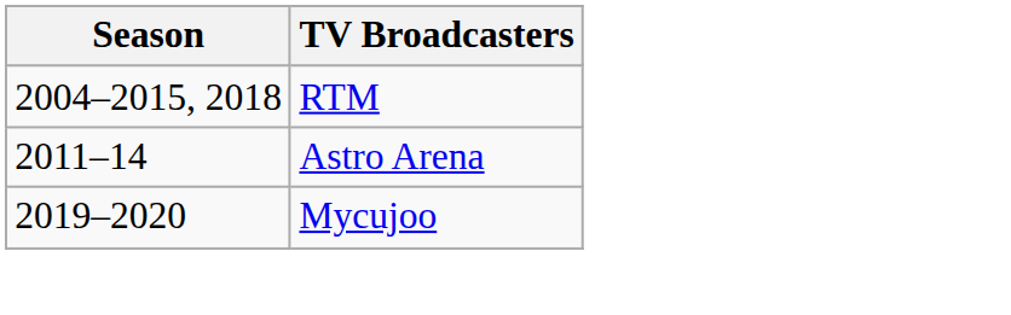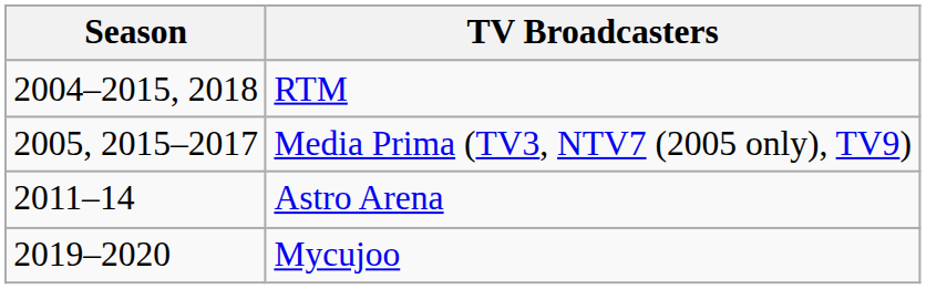+ row: 2005, 2015–2017 | Media Prima (TV3, NTV7 (2005 only), TV9)
